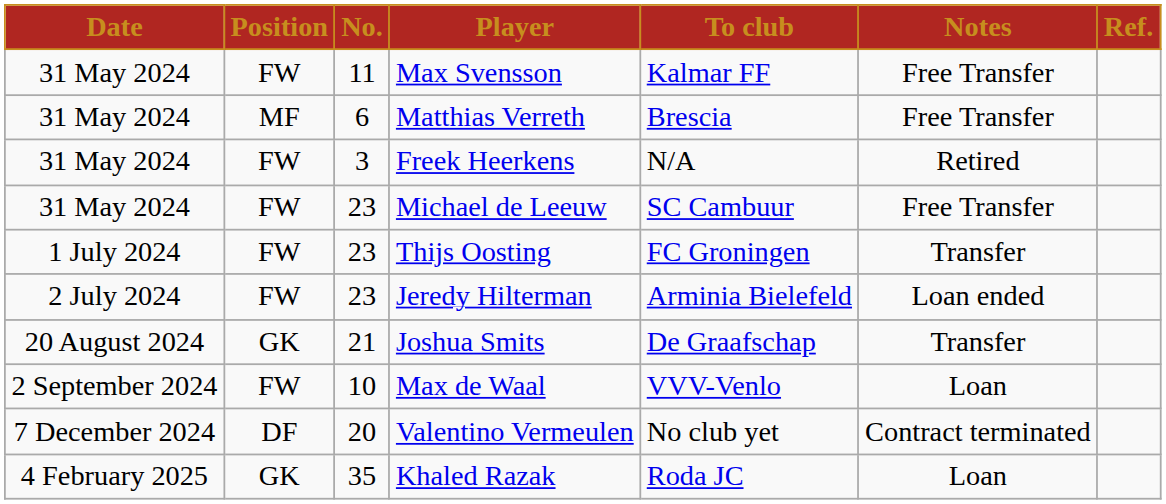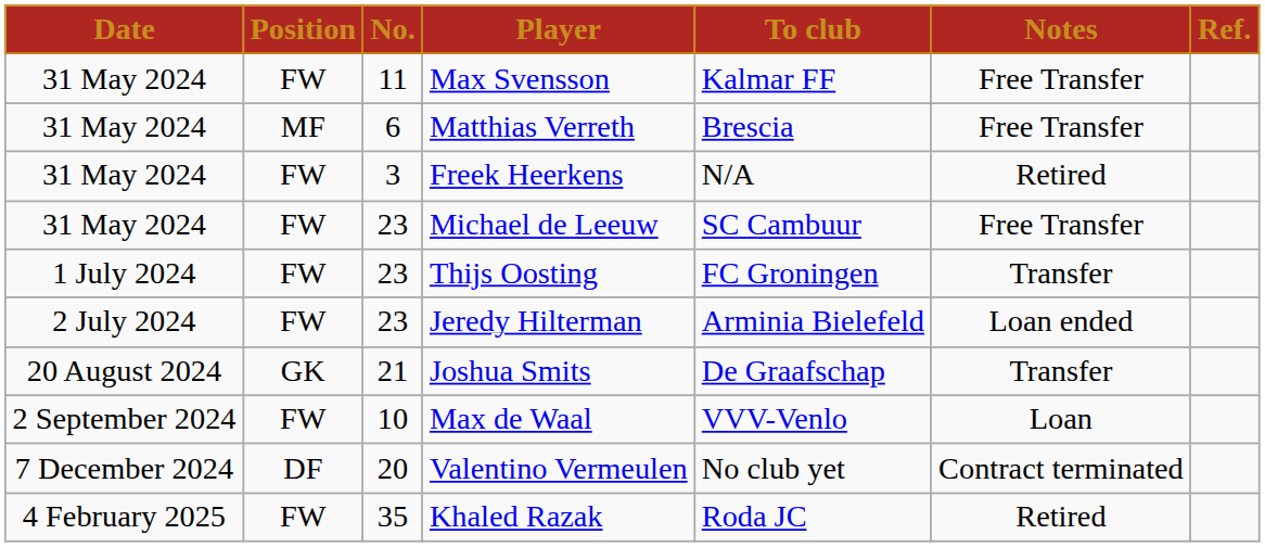Khaled Razak | Position: GK -> FW
Khaled Razak | Notes: Loan -> Retired
